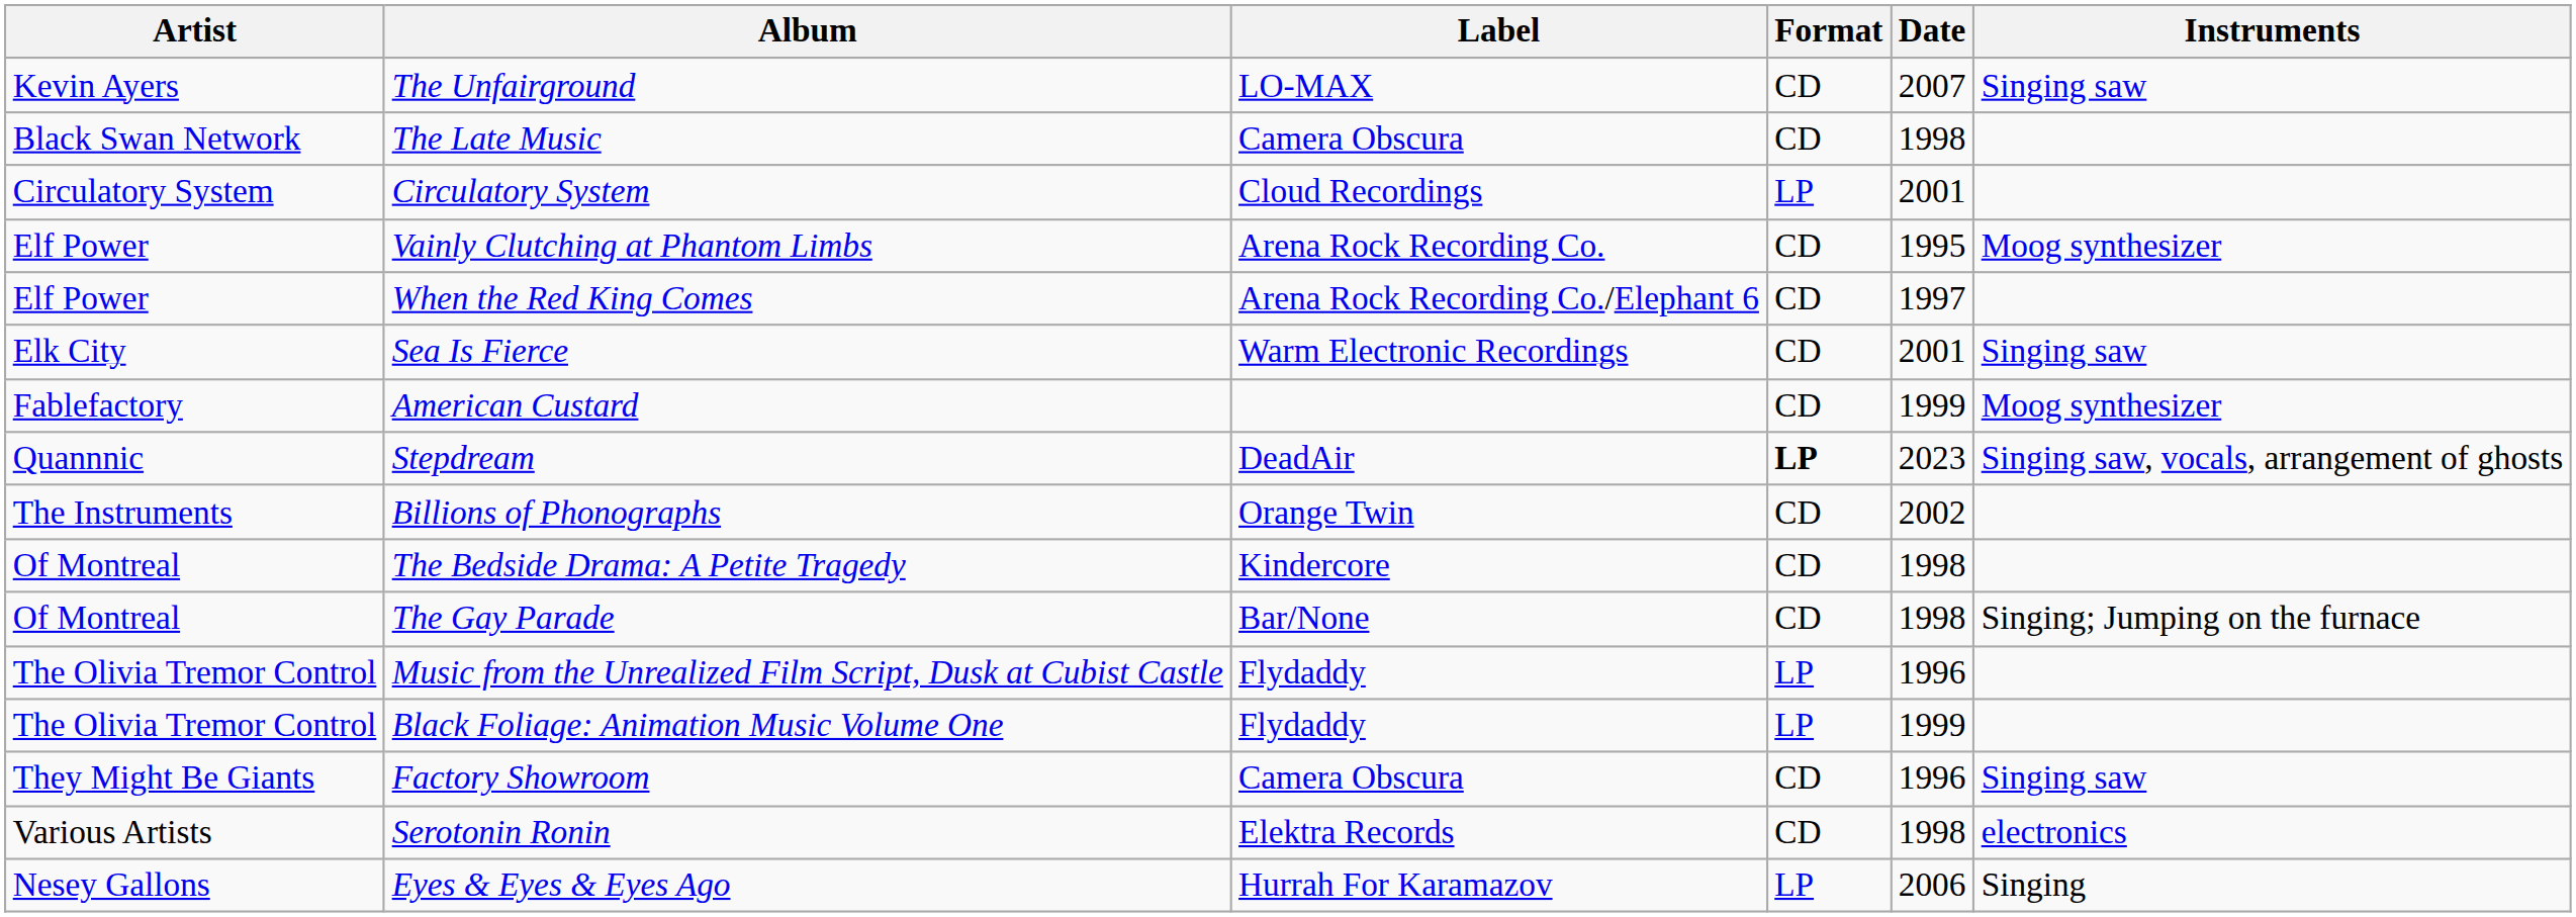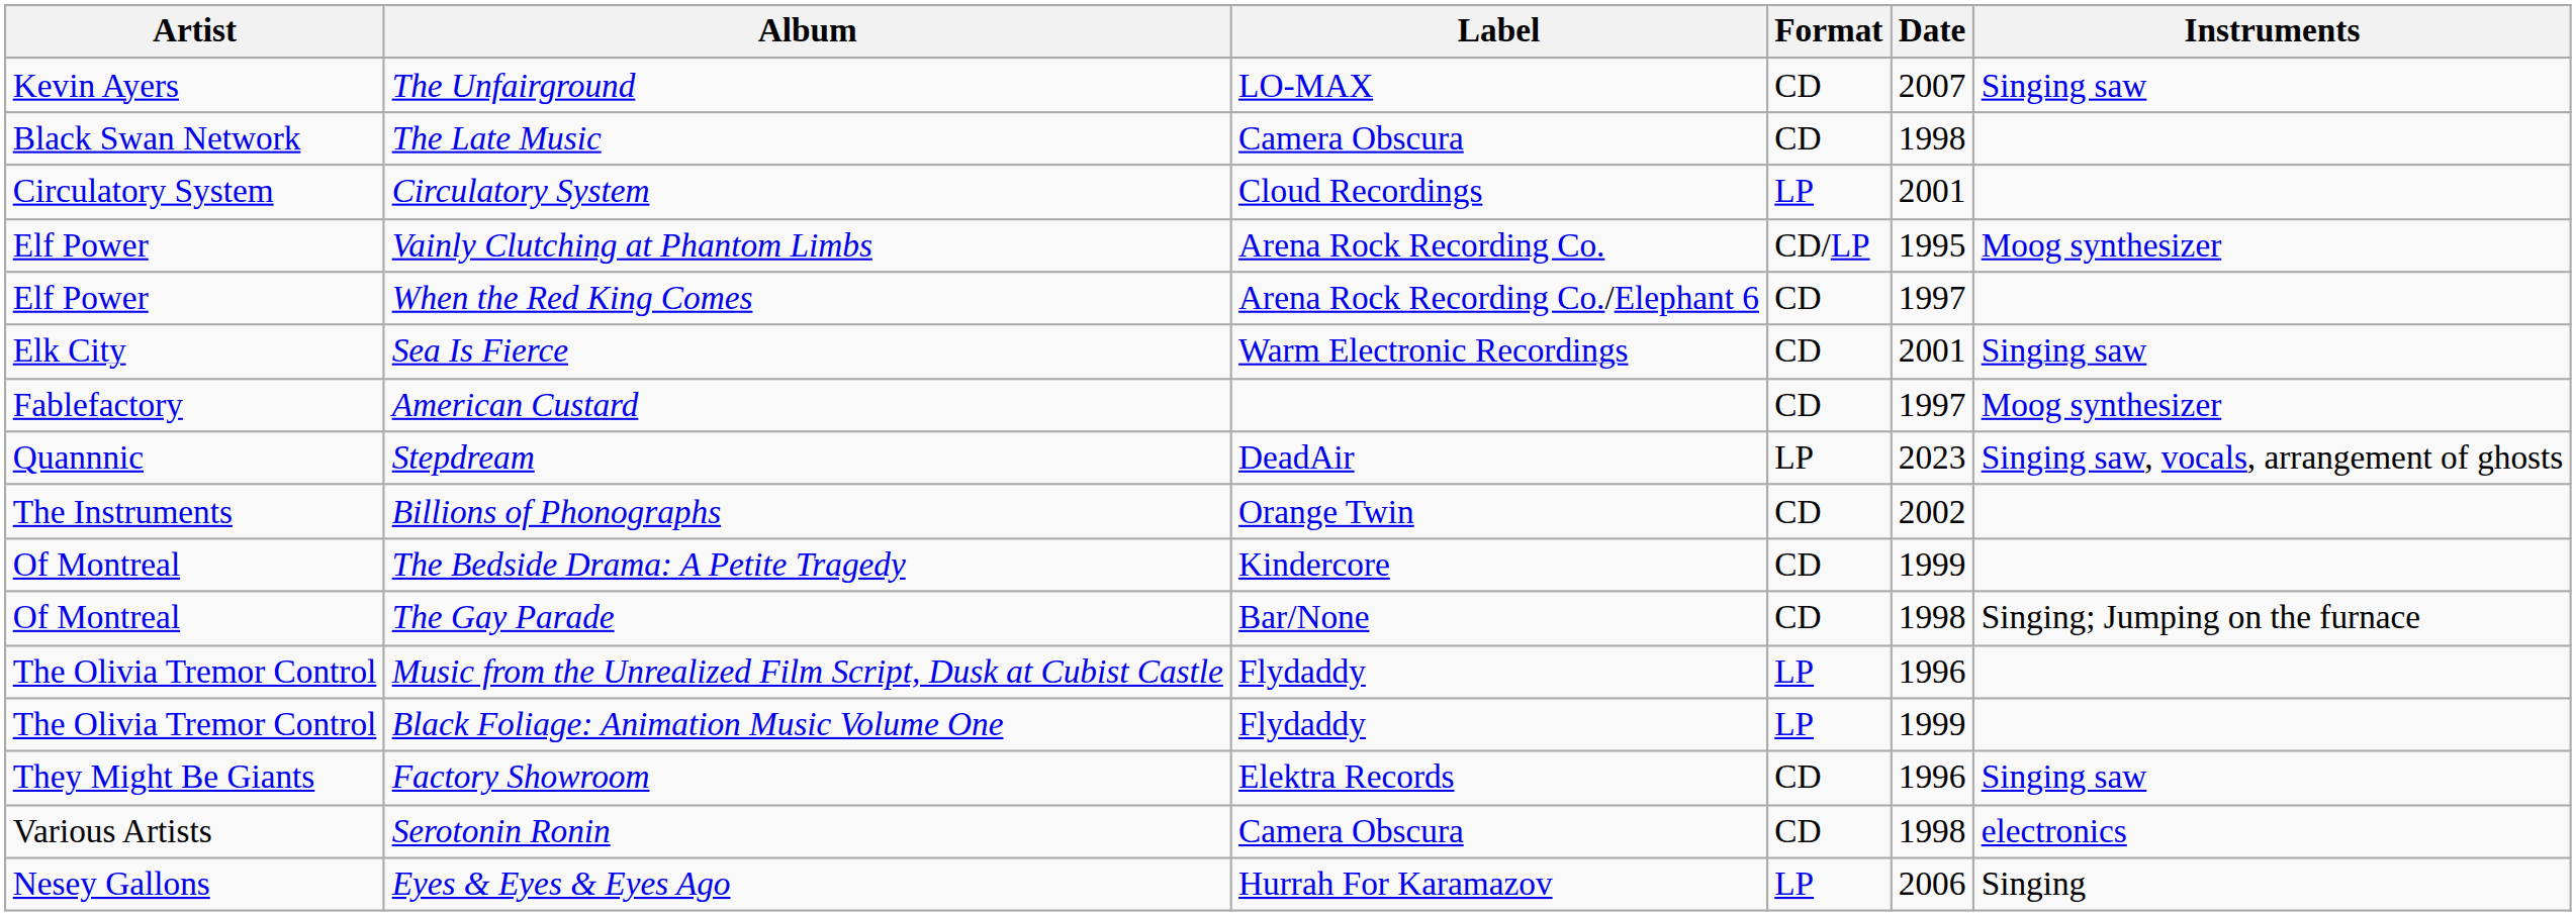Vainly Clutching at Phantom Limbs | Format: CD -> CD/LP
American Custard | Date: 1999 -> 1997
Stepdream | Format: bold -> normal
The Bedside Drama: A Petite Tragedy | Date: 1998 -> 1999
Factory Showroom | Label: Camera Obscura -> Elektra Records
Serotonin Ronin | Label: Elektra Records -> Camera Obscura
